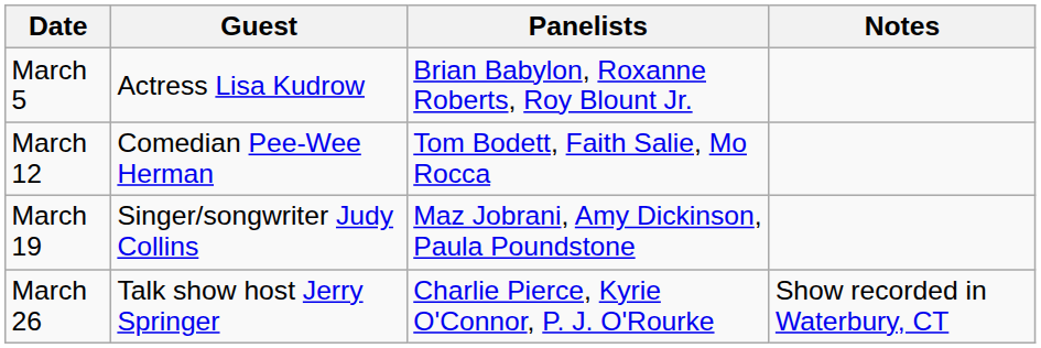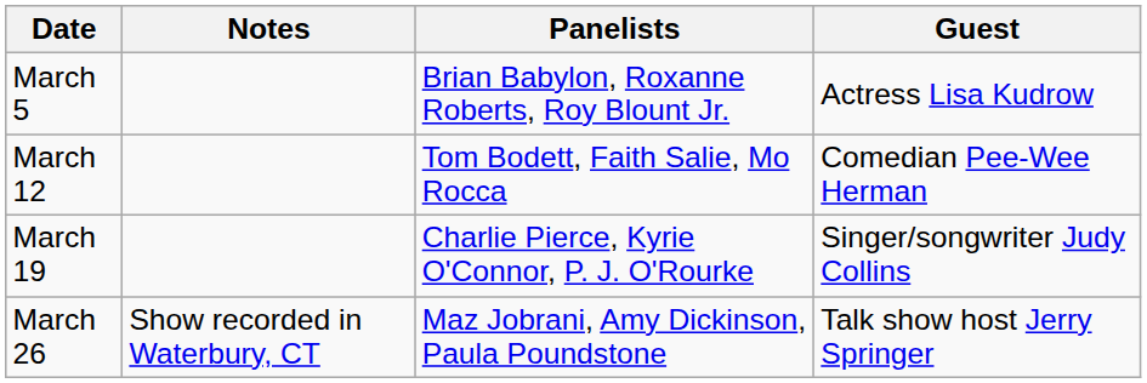columns swapped: Guest <-> Notes
March 19 | Panelists: Maz Jobrani, Amy Dickinson, Paula Poundstone -> Charlie Pierce, Kyrie O'Connor, P. J. O'Rourke
March 26 | Panelists: Charlie Pierce, Kyrie O'Connor, P. J. O'Rourke -> Maz Jobrani, Amy Dickinson, Paula Poundstone
